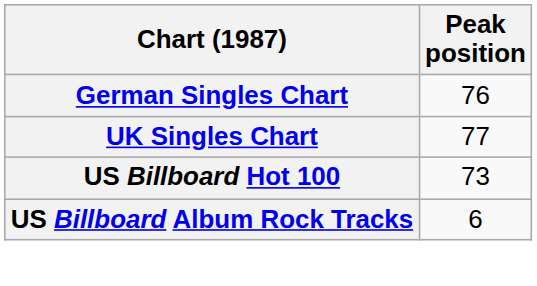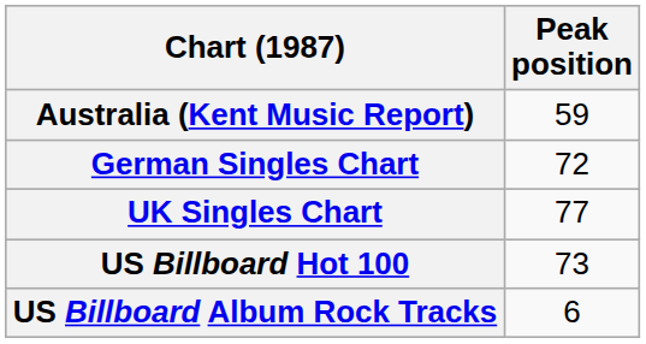+ row: Australia (Kent Music Report) | 59
German Singles Chart | Peak position: 76 -> 72
